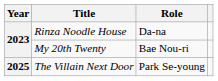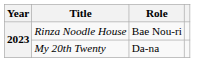Rinza Noodle House | Role: Da-na -> Bae Nou-ri
My 20th Twenty | Role: Bae Nou-ri -> Da-na
- row: 2025 | The Villain Next Door | Park Se-young
